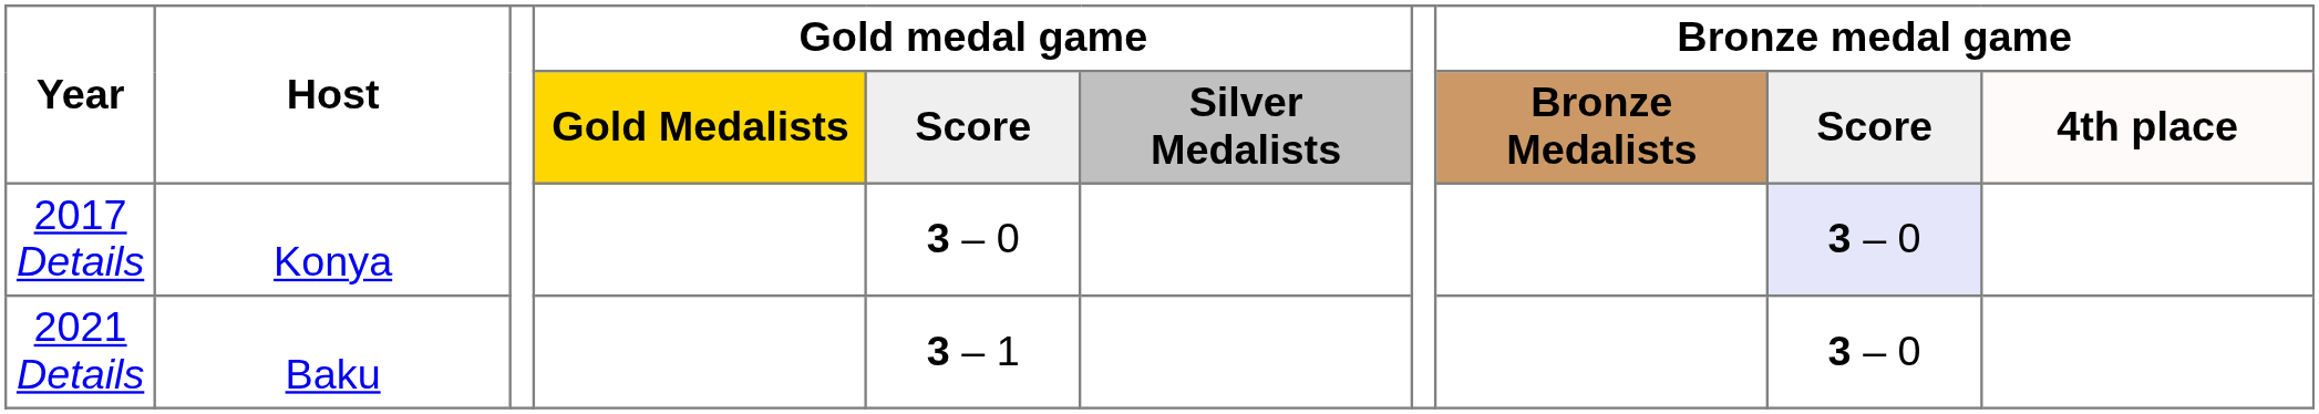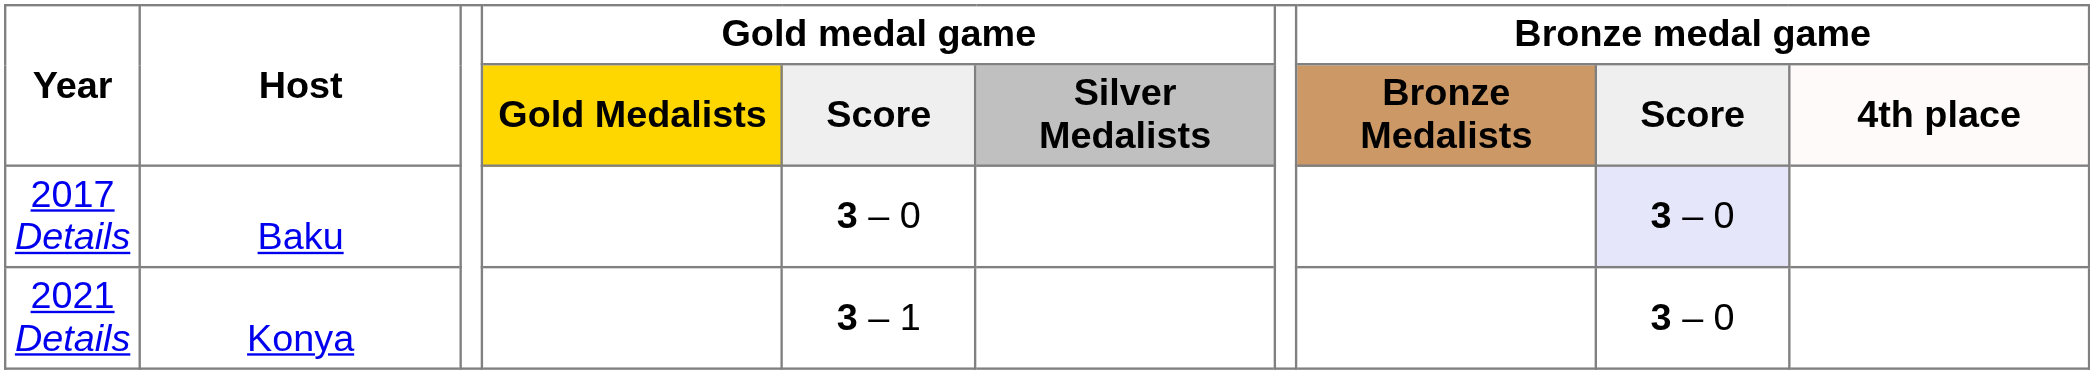2017 Details | Host: Konya -> Baku
2021 Details | Host: Baku -> Konya
